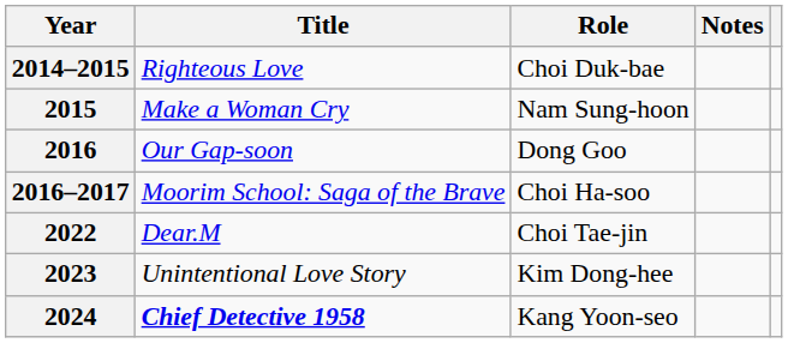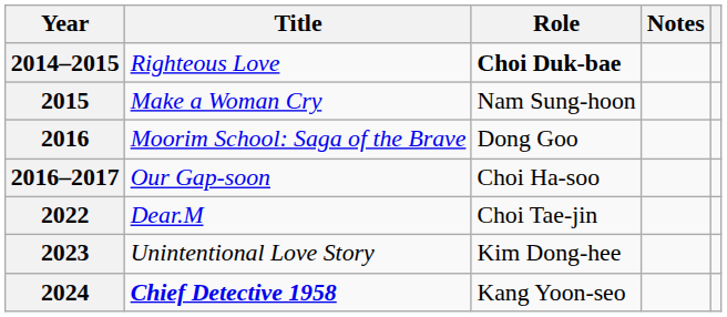2014–2015 | Role: normal -> bold
2016 | Title: Our Gap-soon -> Moorim School: Saga of the Brave
2016–2017 | Title: Moorim School: Saga of the Brave -> Our Gap-soon
